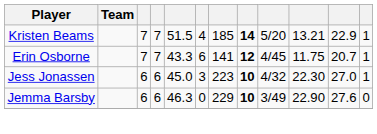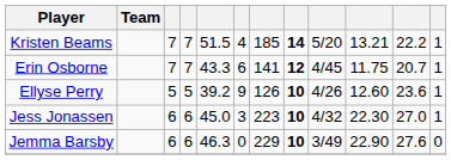Kristen Beams | column 11: 22.9 -> 22.2
+ row: Ellyse Perry | 5 | 5 | 39.2 | 9 | 126 | 10 | 4/26 | 12.60 | 23.6 | 1
